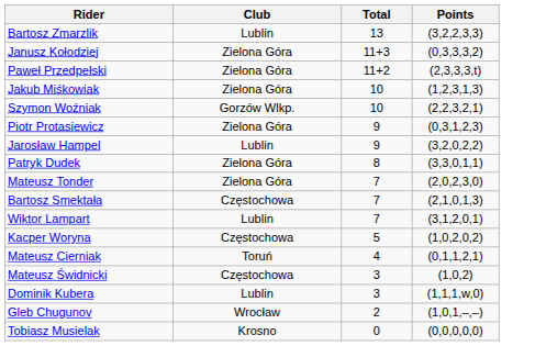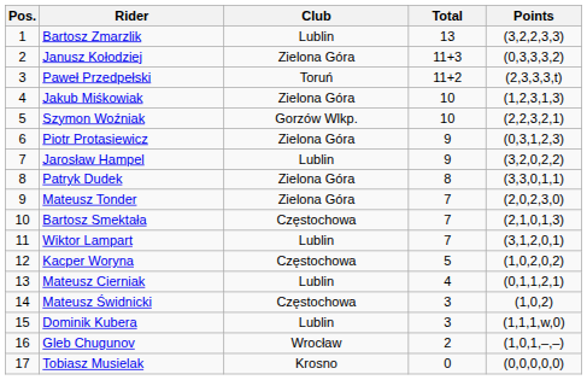+ column: Pos. | 1 | 2 | 3 | 4 | 5 | 6 | 7 | 8 | 9 | 10 | 11 | 12 | 13 | 14 | 15 | 16 | 17
Paweł Przedpełski | Club: Zielona Góra -> Toruń
Mateusz Cierniak | Club: Toruń -> Lublin
